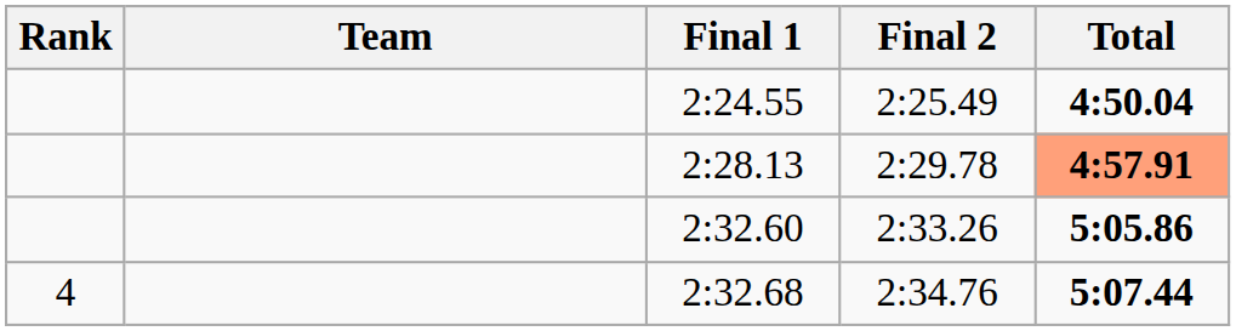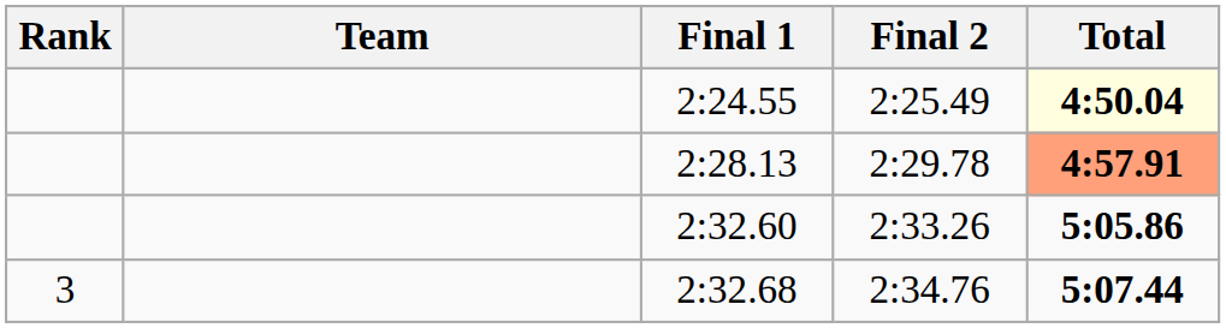2:24.55 | Total: no background -> lightyellow background
2:32.68 | Rank: 4 -> 3
